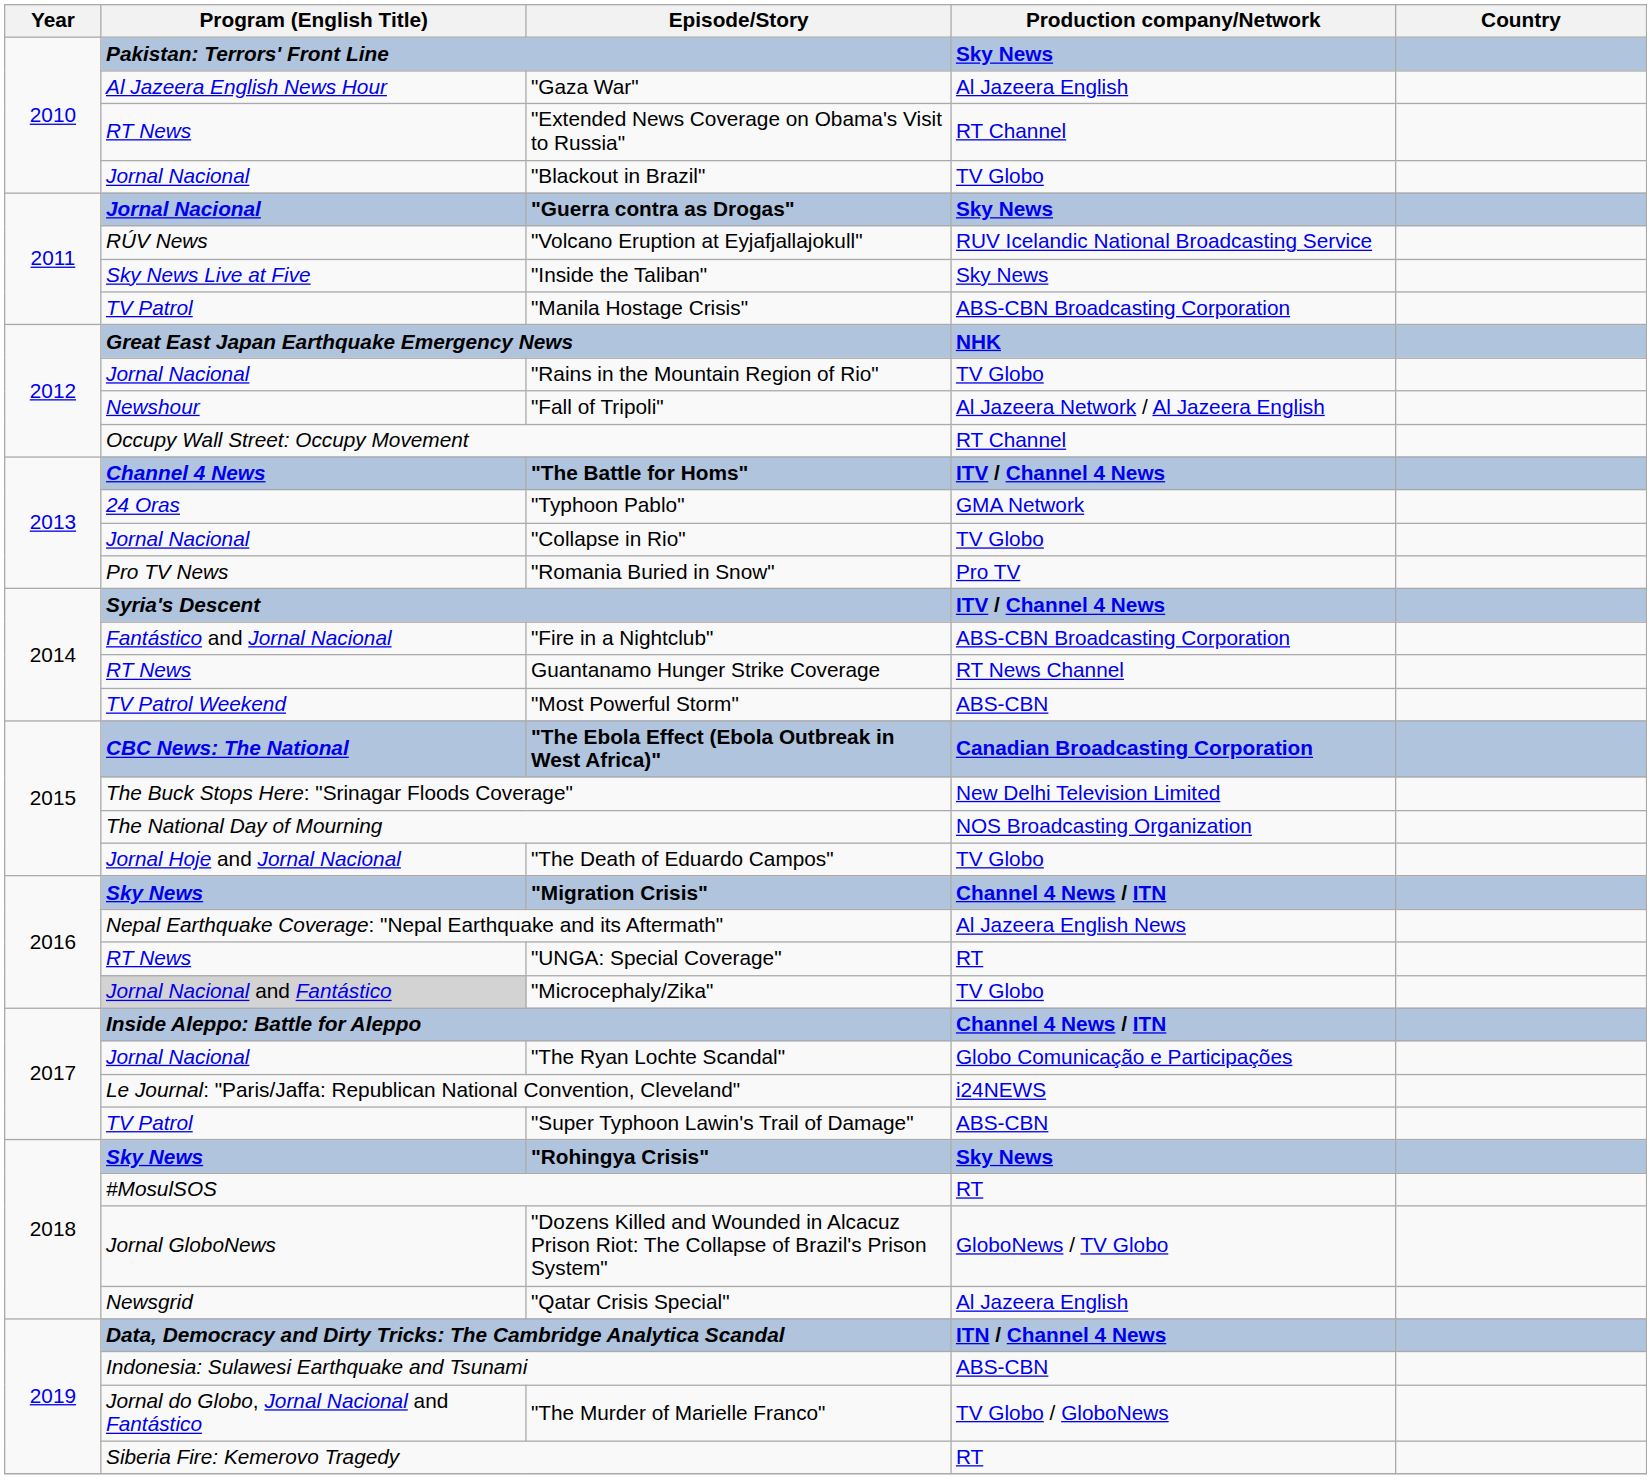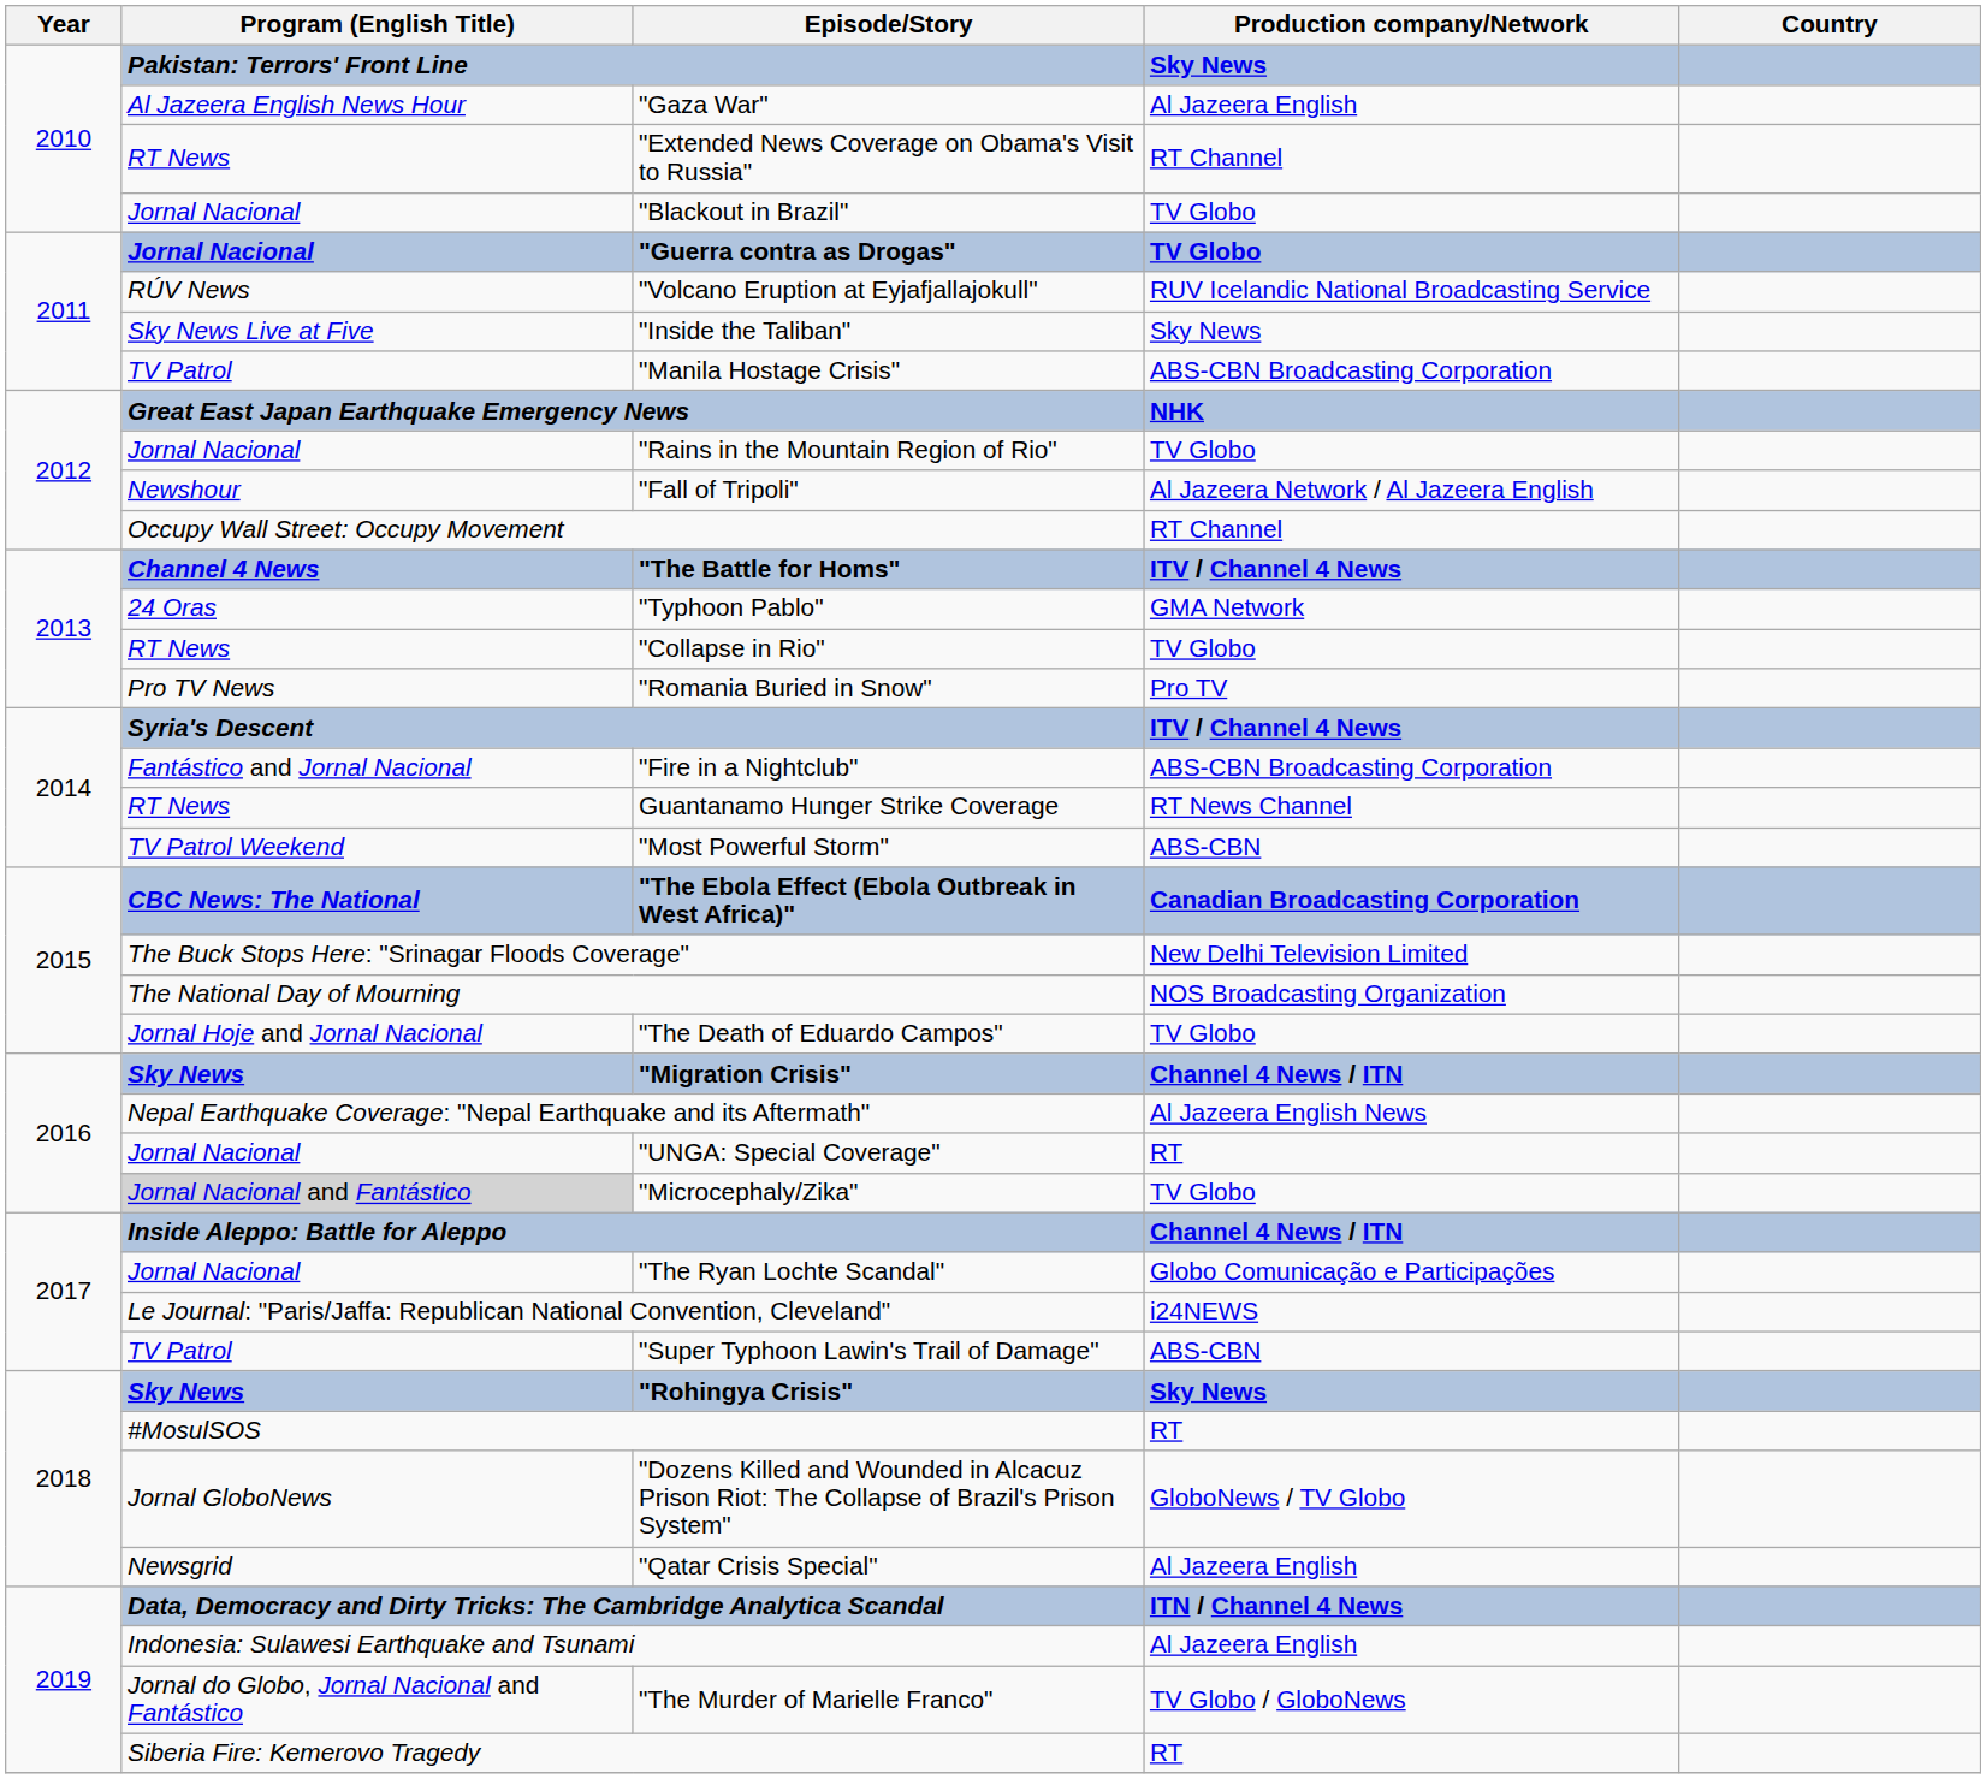"Guerra contra as Drogas" | Production company/Network: Sky News -> TV Globo
"Collapse in Rio" | Program (English Title): Jornal Nacional -> RT News
"UNGA: Special Coverage" | Program (English Title): RT News -> Jornal Nacional
Indonesia: Sulawesi Earthquake and Tsunami | Production company/Network: ABS-CBN -> Al Jazeera English
